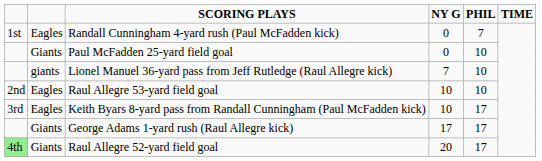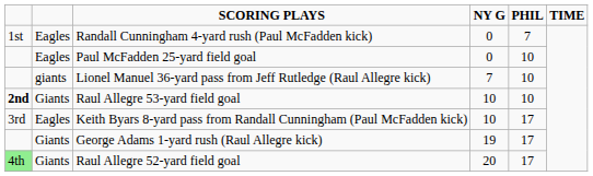Paul McFadden 25-yard field goal | column 2: Giants -> Eagles
Raul Allegre 53-yard field goal | column 1: normal -> bold
Raul Allegre 53-yard field goal | column 2: Eagles -> Giants
George Adams 1-yard rush (Raul Allegre kick) | NY G: 17 -> 19
